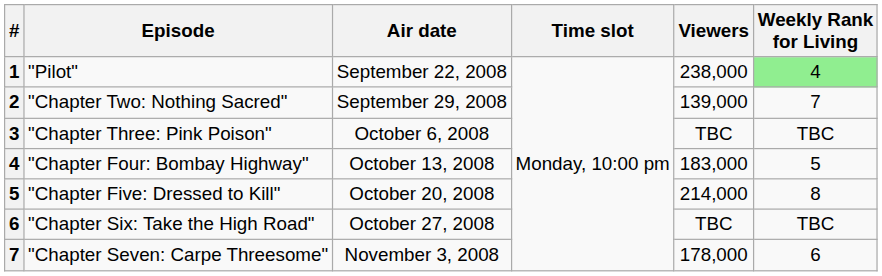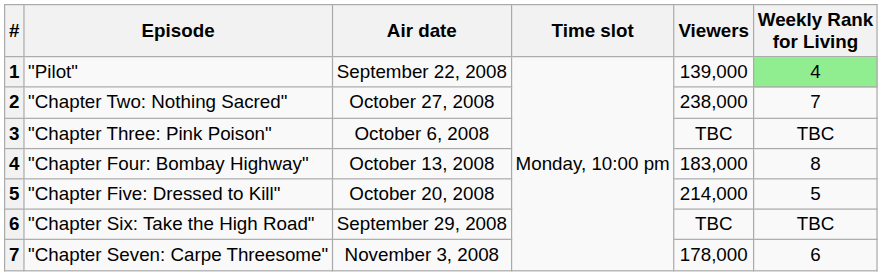"Pilot" | Viewers: 238,000 -> 139,000
"Chapter Two: Nothing Sacred" | Air date: September 29, 2008 -> October 27, 2008
"Chapter Two: Nothing Sacred" | Viewers: 139,000 -> 238,000
"Chapter Four: Bombay Highway" | Weekly Rank for Living: 5 -> 8
"Chapter Five: Dressed to Kill" | Weekly Rank for Living: 8 -> 5
"Chapter Six: Take the High Road" | Air date: October 27, 2008 -> September 29, 2008
